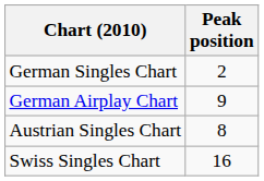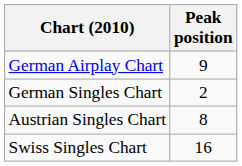rows swapped: German Singles Chart <-> German Airplay Chart
